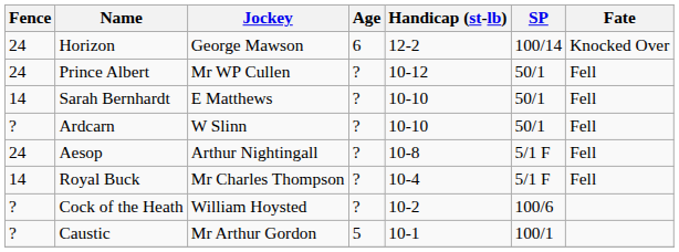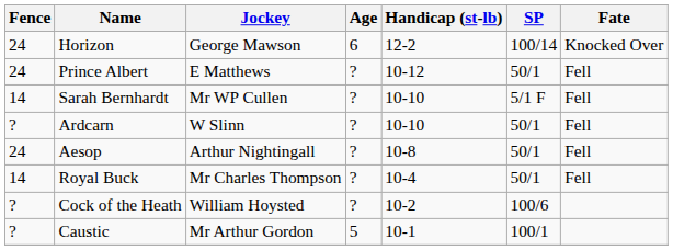Prince Albert | Jockey: Mr WP Cullen -> E Matthews
Sarah Bernhardt | Jockey: E Matthews -> Mr WP Cullen
Sarah Bernhardt | SP: 50/1 -> 5/1 F
Aesop | SP: 5/1 F -> 50/1
Royal Buck | SP: 5/1 F -> 50/1
